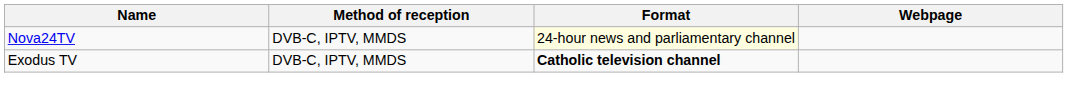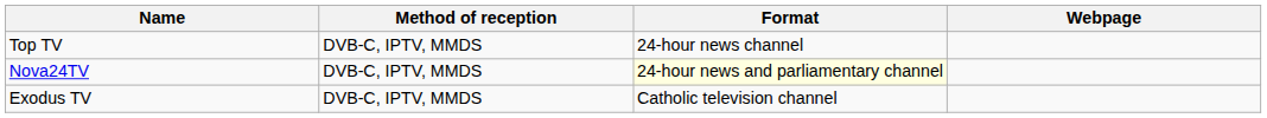+ row: Top TV | DVB-C, IPTV, MMDS | 24-hour news channel
Exodus TV | Format: bold -> normal
